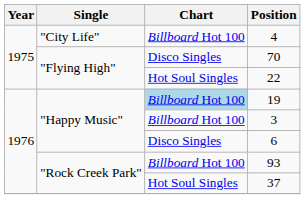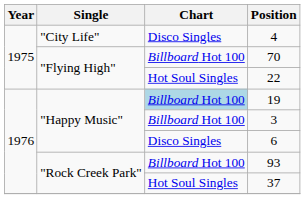4 | Chart: Billboard Hot 100 -> Disco Singles
70 | Chart: Disco Singles -> Billboard Hot 100
